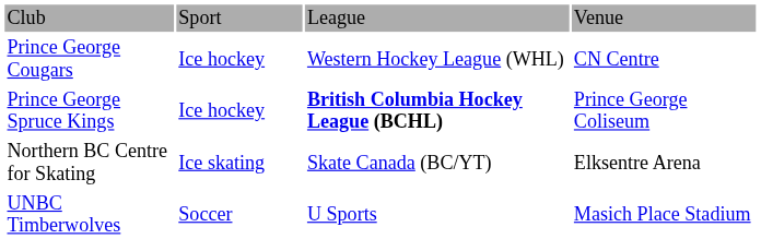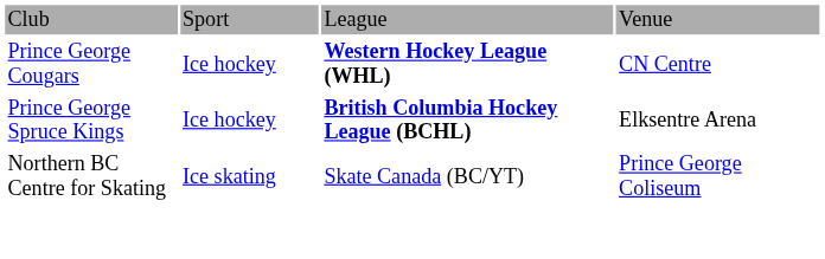Prince George Cougars | column 3: normal -> bold
Prince George Spruce Kings | column 4: Prince George Coliseum -> Elksentre Arena
Northern BC Centre for Skating | column 4: Elksentre Arena -> Prince George Coliseum
- row: UNBC Timberwolves | Soccer | U Sports | Masich Place Stadium
